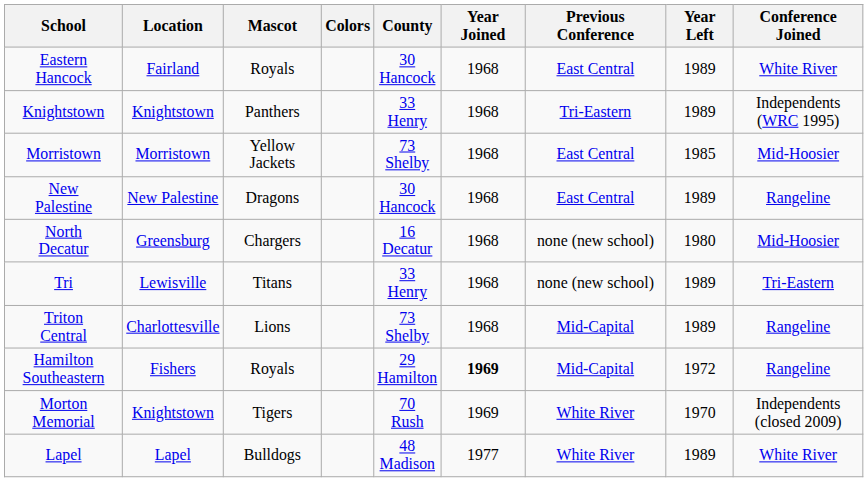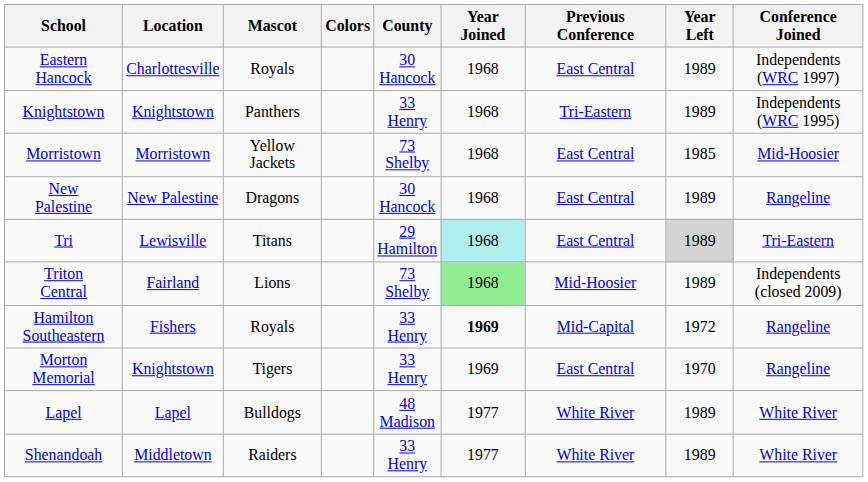Eastern Hancock | Location: Fairland -> Charlottesville
Eastern Hancock | Conference Joined: White River -> Independents (WRC 1997)
- row: North Decatur | Greensburg | Chargers | 16 Decatur | 1968 | none (new school) | 1980 | Mid-Hoosier
Tri | County: 33 Henry -> 29 Hamilton
Tri | Year Joined: no background -> paleturquoise background
Tri | Previous Conference: none (new school) -> East Central
Tri | Year Left: no background -> lightgrey background
Triton Central | Location: Charlottesville -> Fairland
Triton Central | Year Joined: no background -> lightgreen background
Triton Central | Previous Conference: Mid-Capital -> Mid-Hoosier
Triton Central | Conference Joined: Rangeline -> Independents (closed 2009)
Hamilton Southeastern | County: 29 Hamilton -> 33 Henry
Morton Memorial | County: 70 Rush -> 33 Henry
Morton Memorial | Previous Conference: White River -> East Central
Morton Memorial | Conference Joined: Independents (closed 2009) -> Rangeline
+ row: Shenandoah | Middletown | Raiders | 33 Henry | 1977 | White River | 1989 | White River
